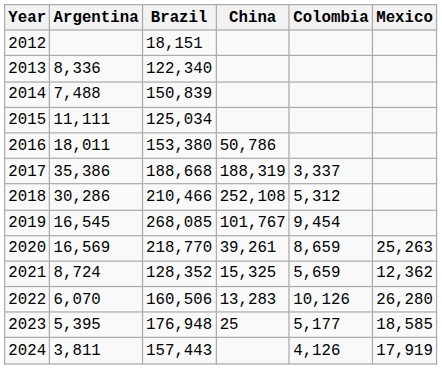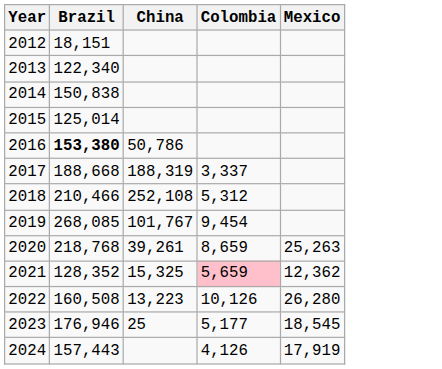- column: Argentina | 8,336 | 7,488 | 11,111 | 18,011 | 35,386 | 30,286 | 16,545 | 16,569 | 8,724 | 6,070 | 5,395 | 3,811
2014 | Brazil: 150,839 -> 150,838
2015 | Brazil: 125,034 -> 125,014
2016 | Brazil: normal -> bold
2020 | Brazil: 218,770 -> 218,768
2021 | Colombia: no background -> pink background
2022 | Brazil: 160,506 -> 160,508
2022 | China: 13,283 -> 13,223
2023 | Brazil: 176,948 -> 176,946
2023 | Mexico: 18,585 -> 18,545
